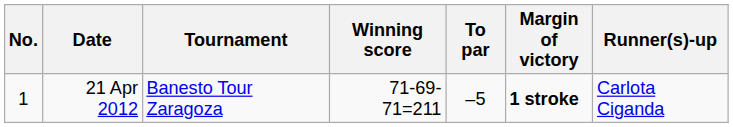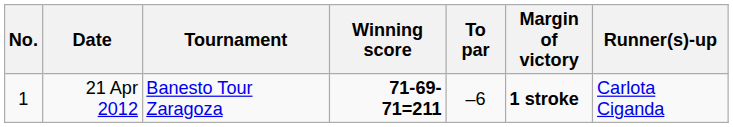21 Apr 2012 | Winning score: normal -> bold
21 Apr 2012 | To par: –5 -> –6
